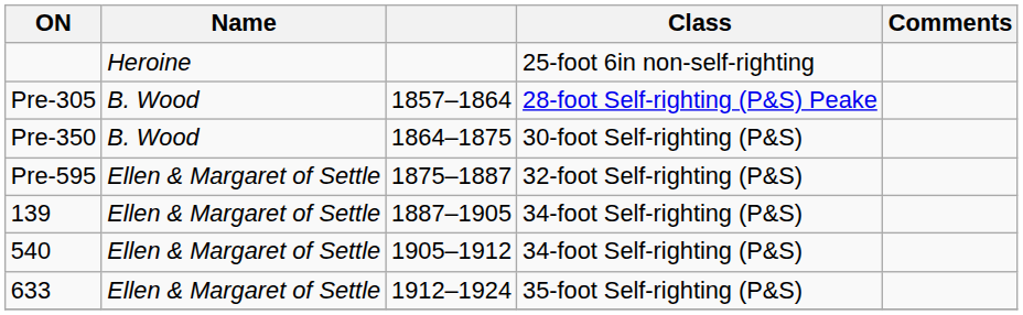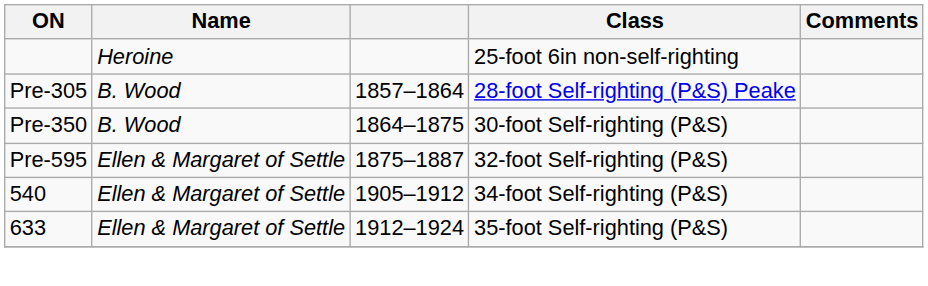- row: 139 | Ellen & Margaret of Settle | 1887–1905 | 34-foot Self-righting (P&S)
